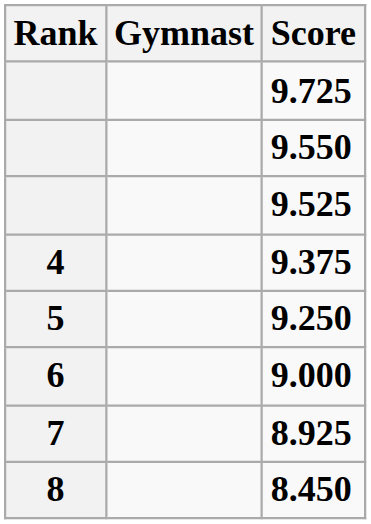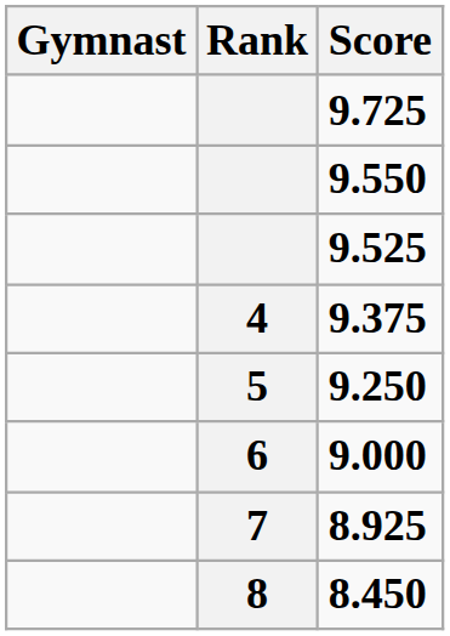columns swapped: Rank <-> Gymnast
